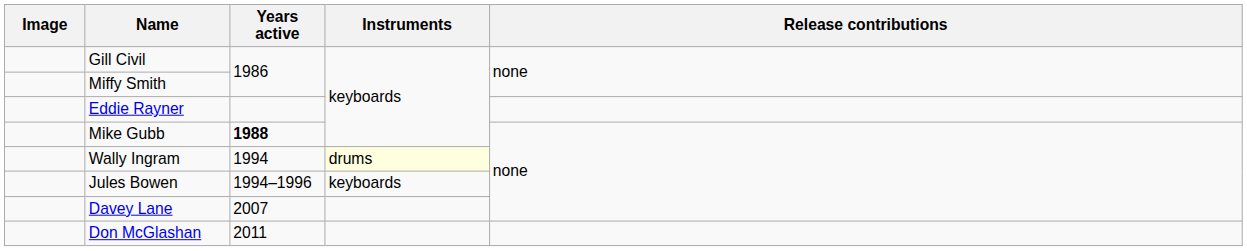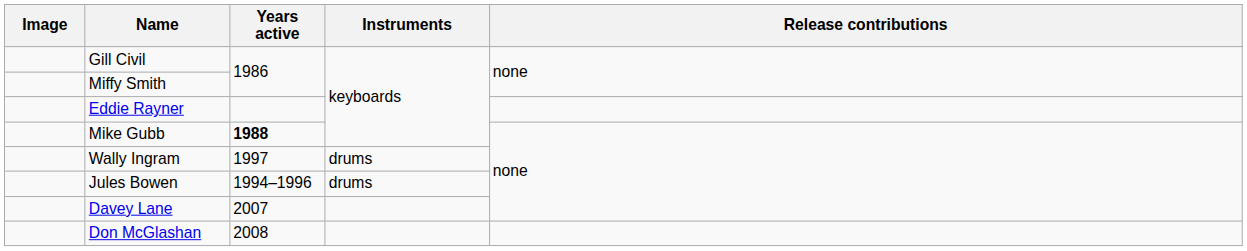Wally Ingram | Years active: 1994 -> 1997
Wally Ingram | Instruments: lightyellow background -> no background
Jules Bowen | Instruments: keyboards -> drums
Don McGlashan | Years active: 2011 -> 2008
